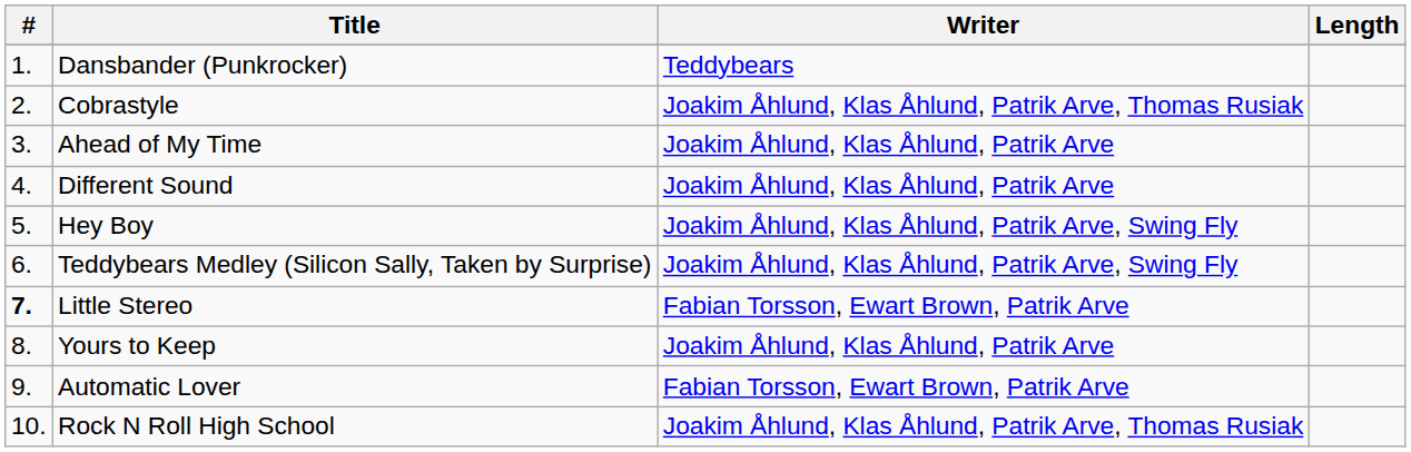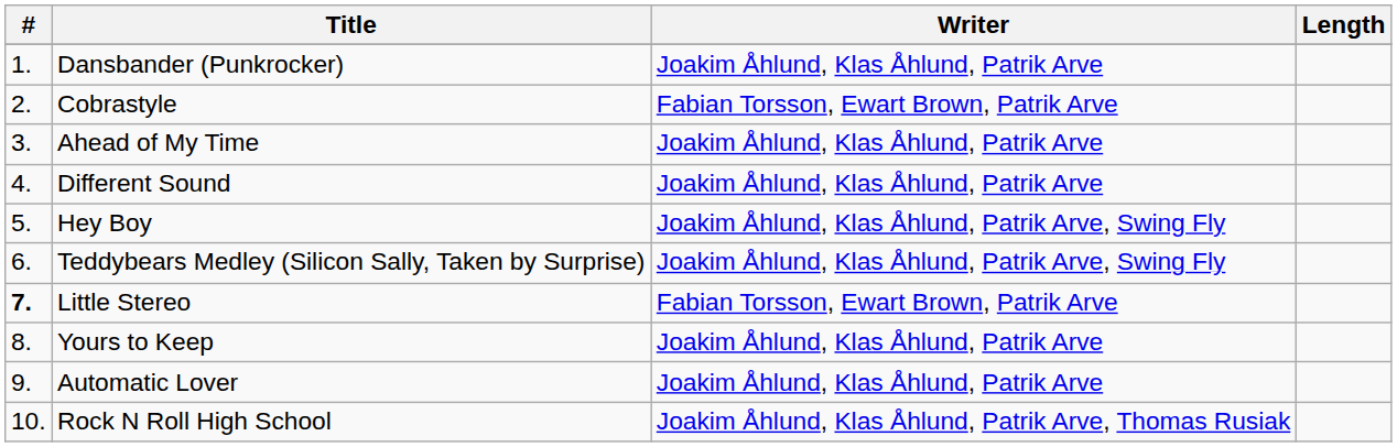Dansbander (Punkrocker) | Writer: Teddybears -> Joakim Åhlund, Klas Åhlund, Patrik Arve
Cobrastyle | Writer: Joakim Åhlund, Klas Åhlund, Patrik Arve, Thomas Rusiak -> Fabian Torsson, Ewart Brown, Patrik Arve
Automatic Lover | Writer: Fabian Torsson, Ewart Brown, Patrik Arve -> Joakim Åhlund, Klas Åhlund, Patrik Arve
